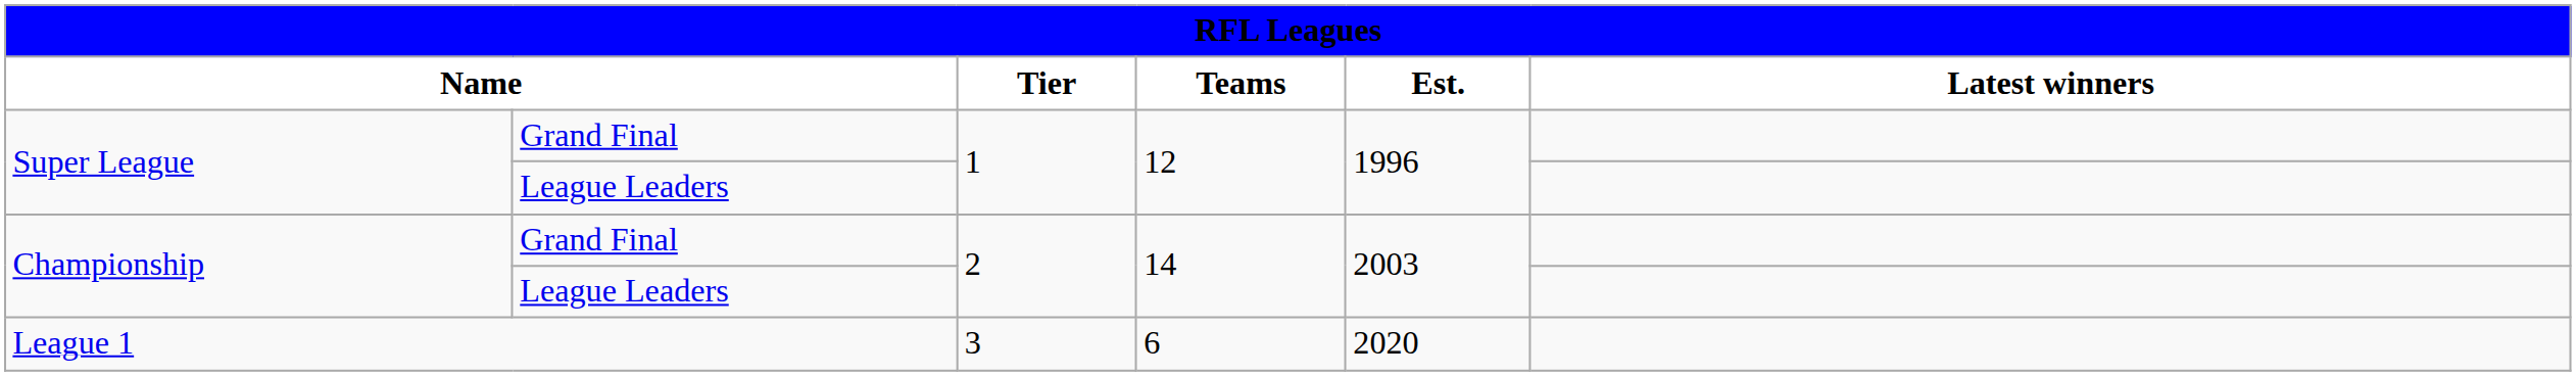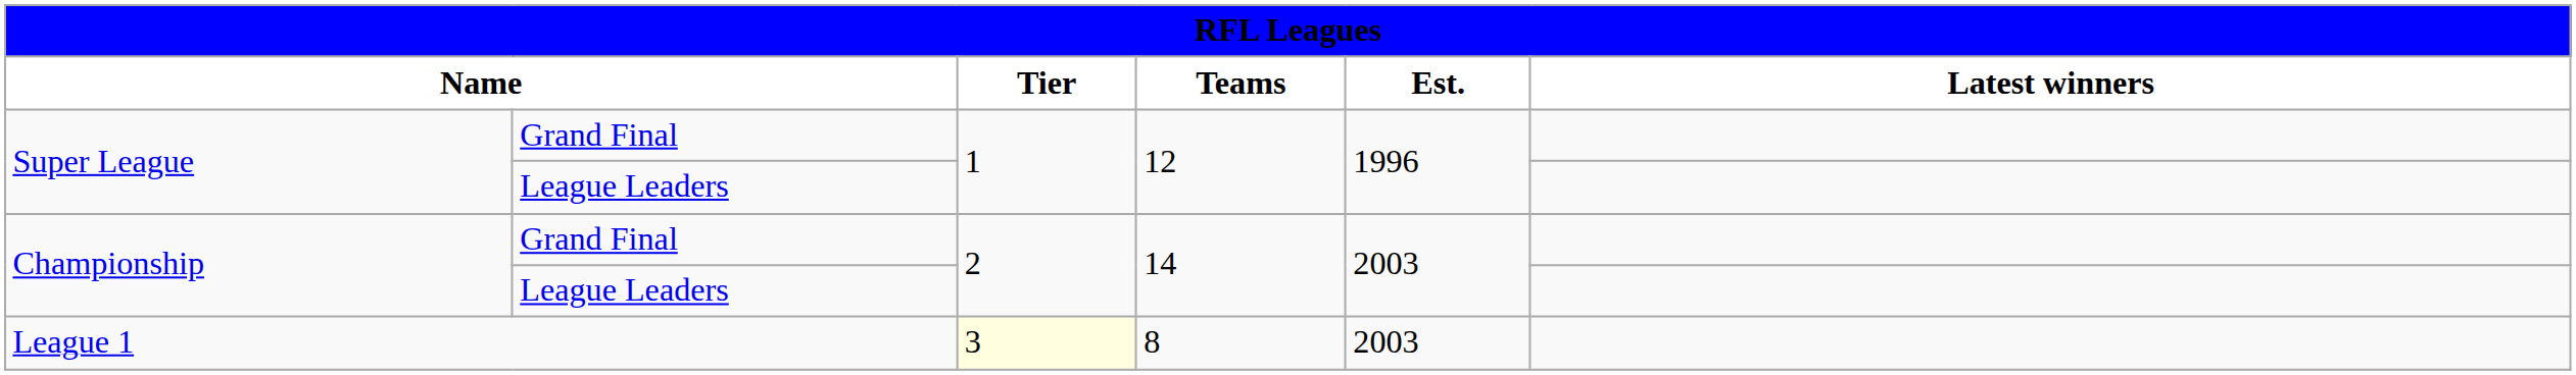League 1 | Tier: no background -> lightyellow background
League 1 | Teams: 6 -> 8
League 1 | Est.: 2020 -> 2003
